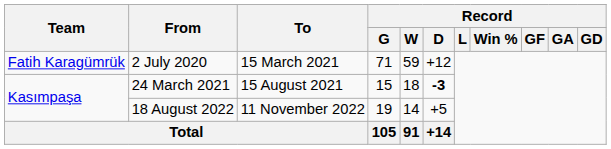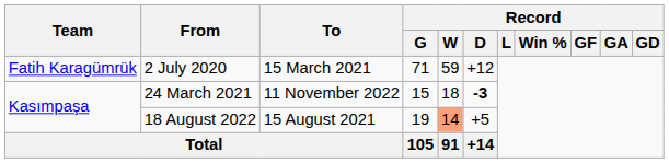24 March 2021 | To: 15 August 2021 -> 11 November 2022
18 August 2022 | To: 11 November 2022 -> 15 August 2021
18 August 2022 | Record / W: no background -> lightsalmon background
